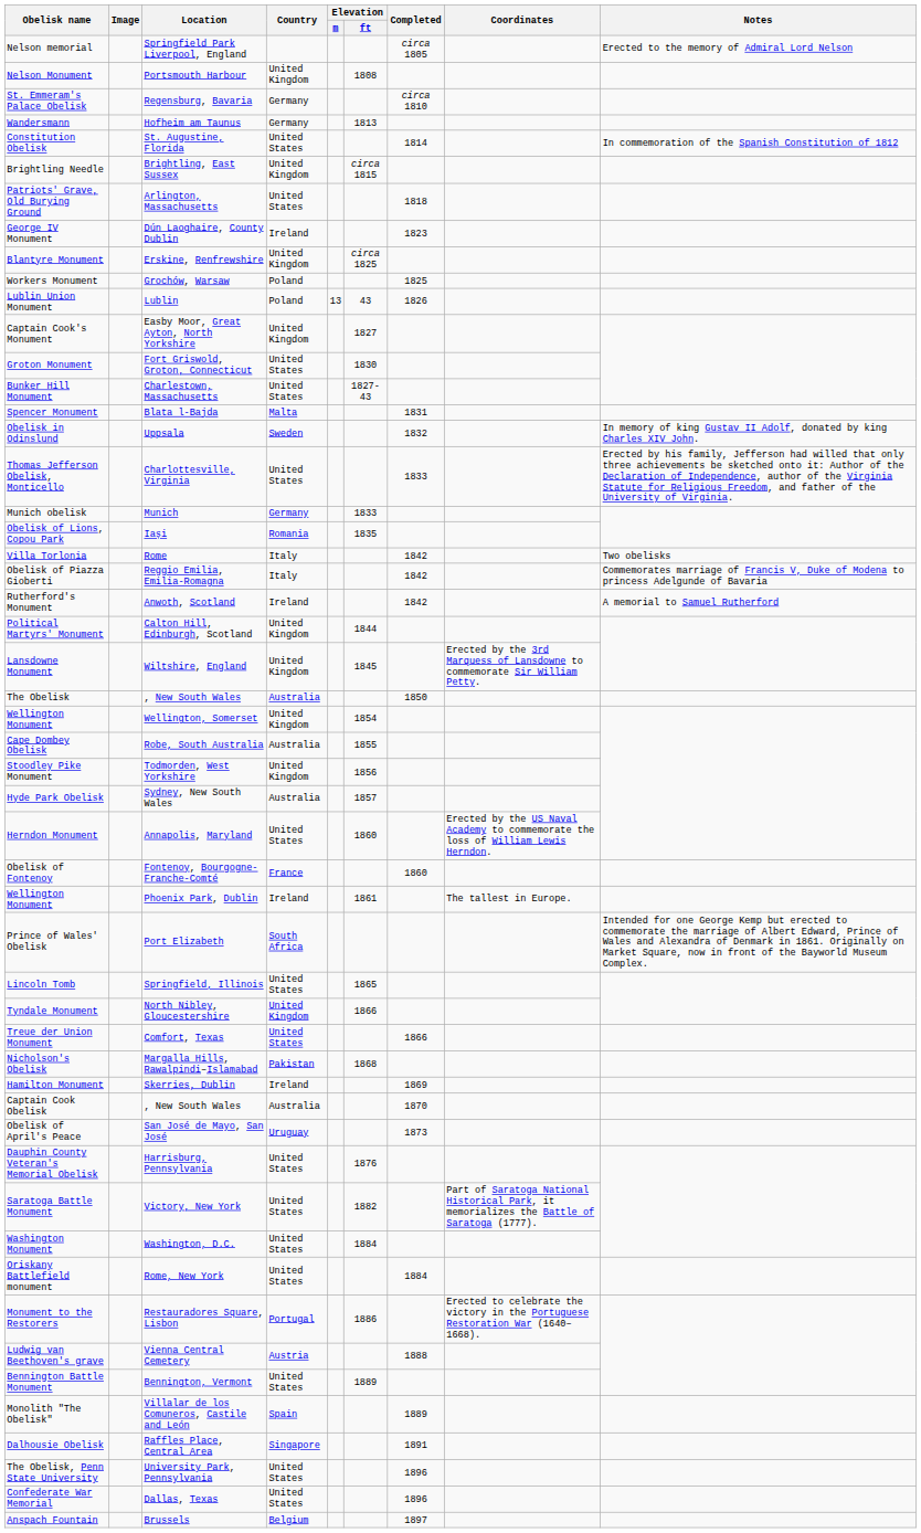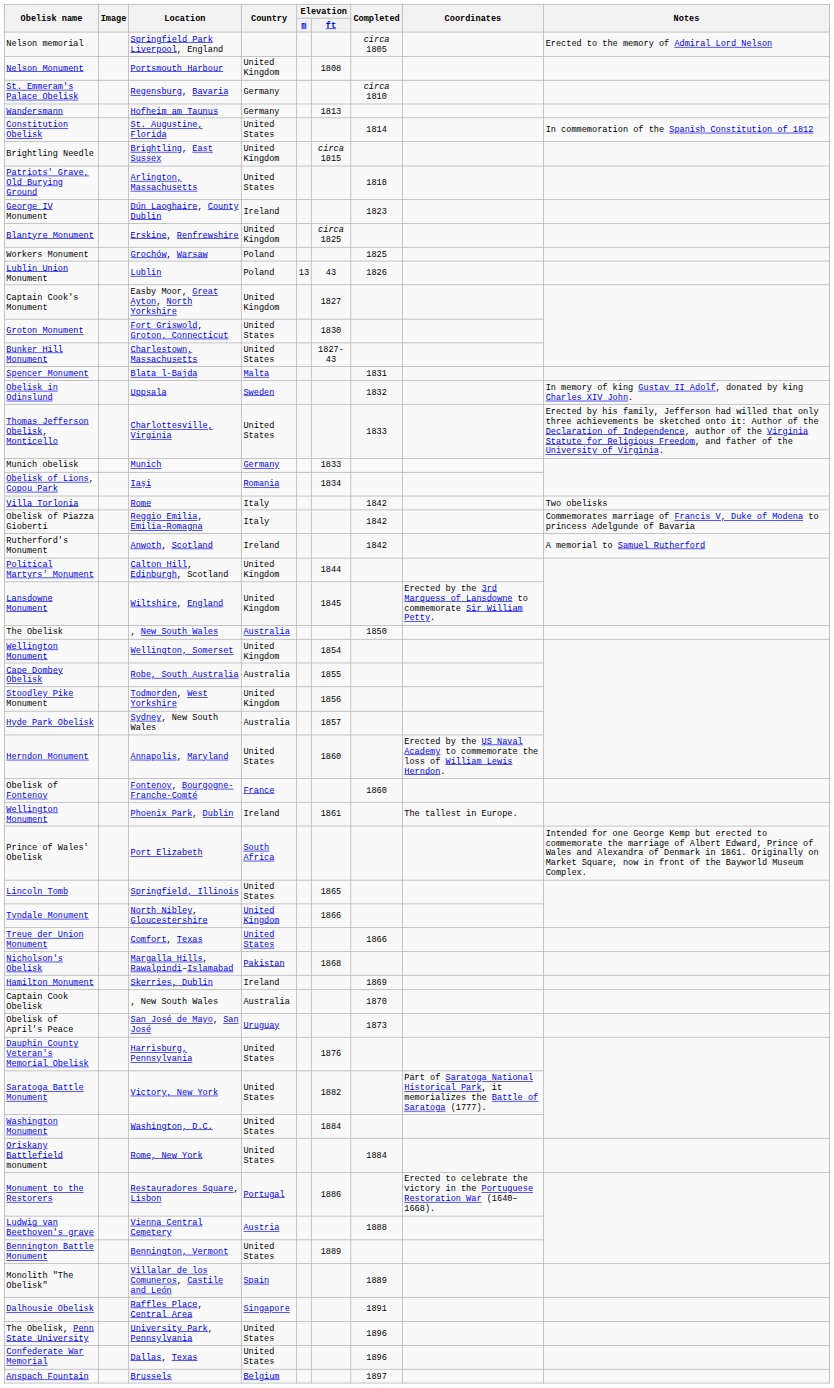Obelisk of Lions, Copou Park | Elevation / ft: 1835 -> 1834
